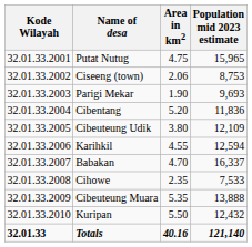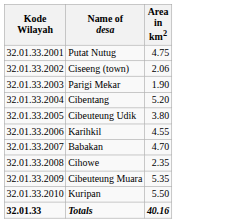- column: Population mid 2023 estimate | 15,965 | 8,753 | 9,693 | 11,836 | 12,109 | 12,594 | 16,337 | 7,533 | 13,888 | 12,432 | 121,140
